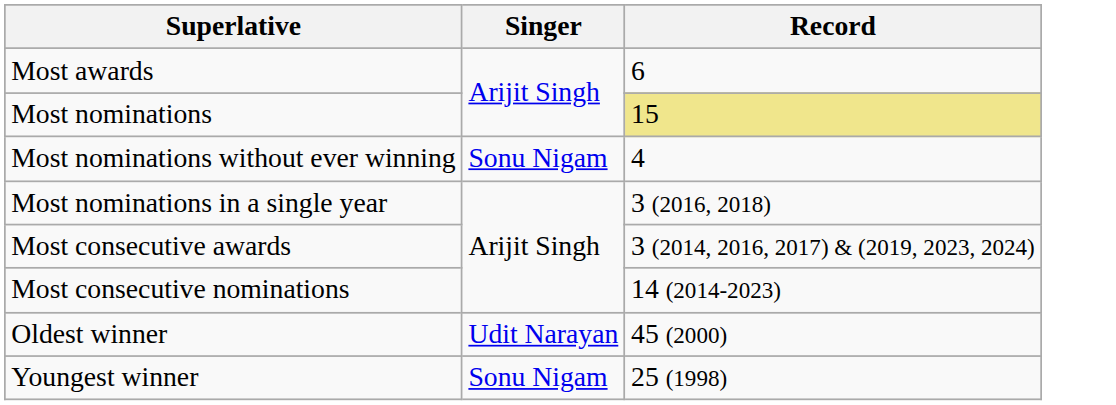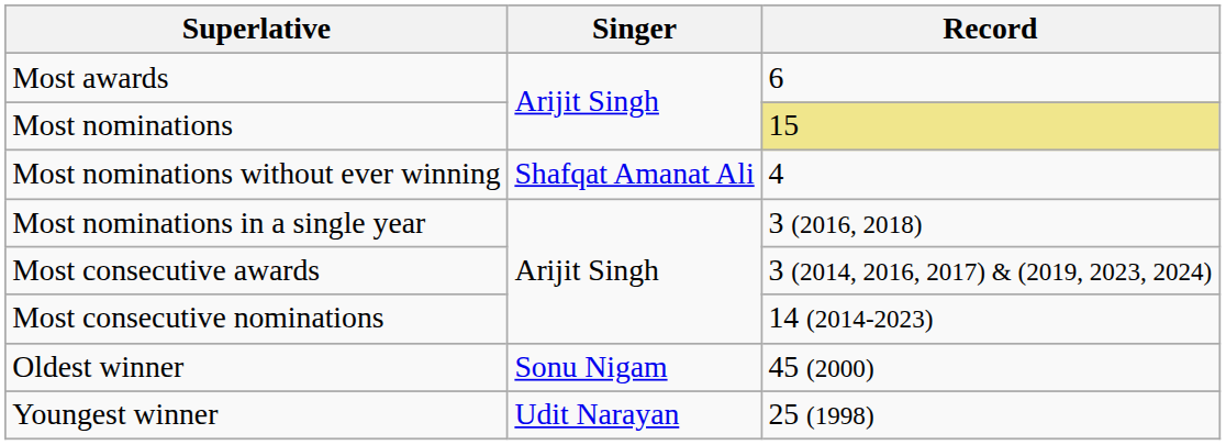Most nominations without ever winning | Singer: Sonu Nigam -> Shafqat Amanat Ali
Oldest winner | Singer: Udit Narayan -> Sonu Nigam
Youngest winner | Singer: Sonu Nigam -> Udit Narayan
